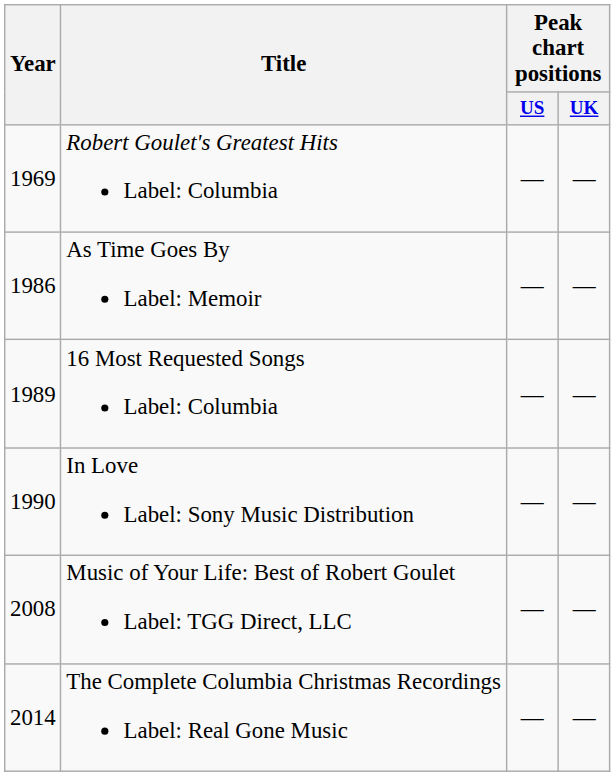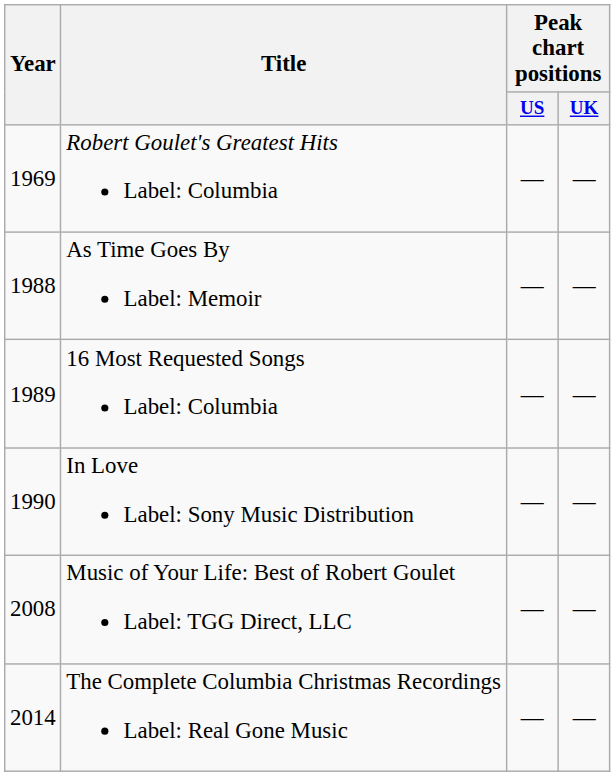As Time Goes By Label: Memoir | Year: 1986 -> 1988
